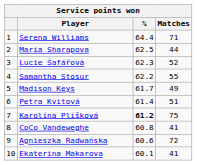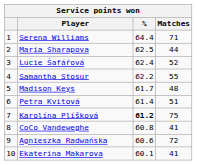Lucie Šafářová | %: 62.3 -> 62.4
Madison Keys | Matches: 49 -> 48
